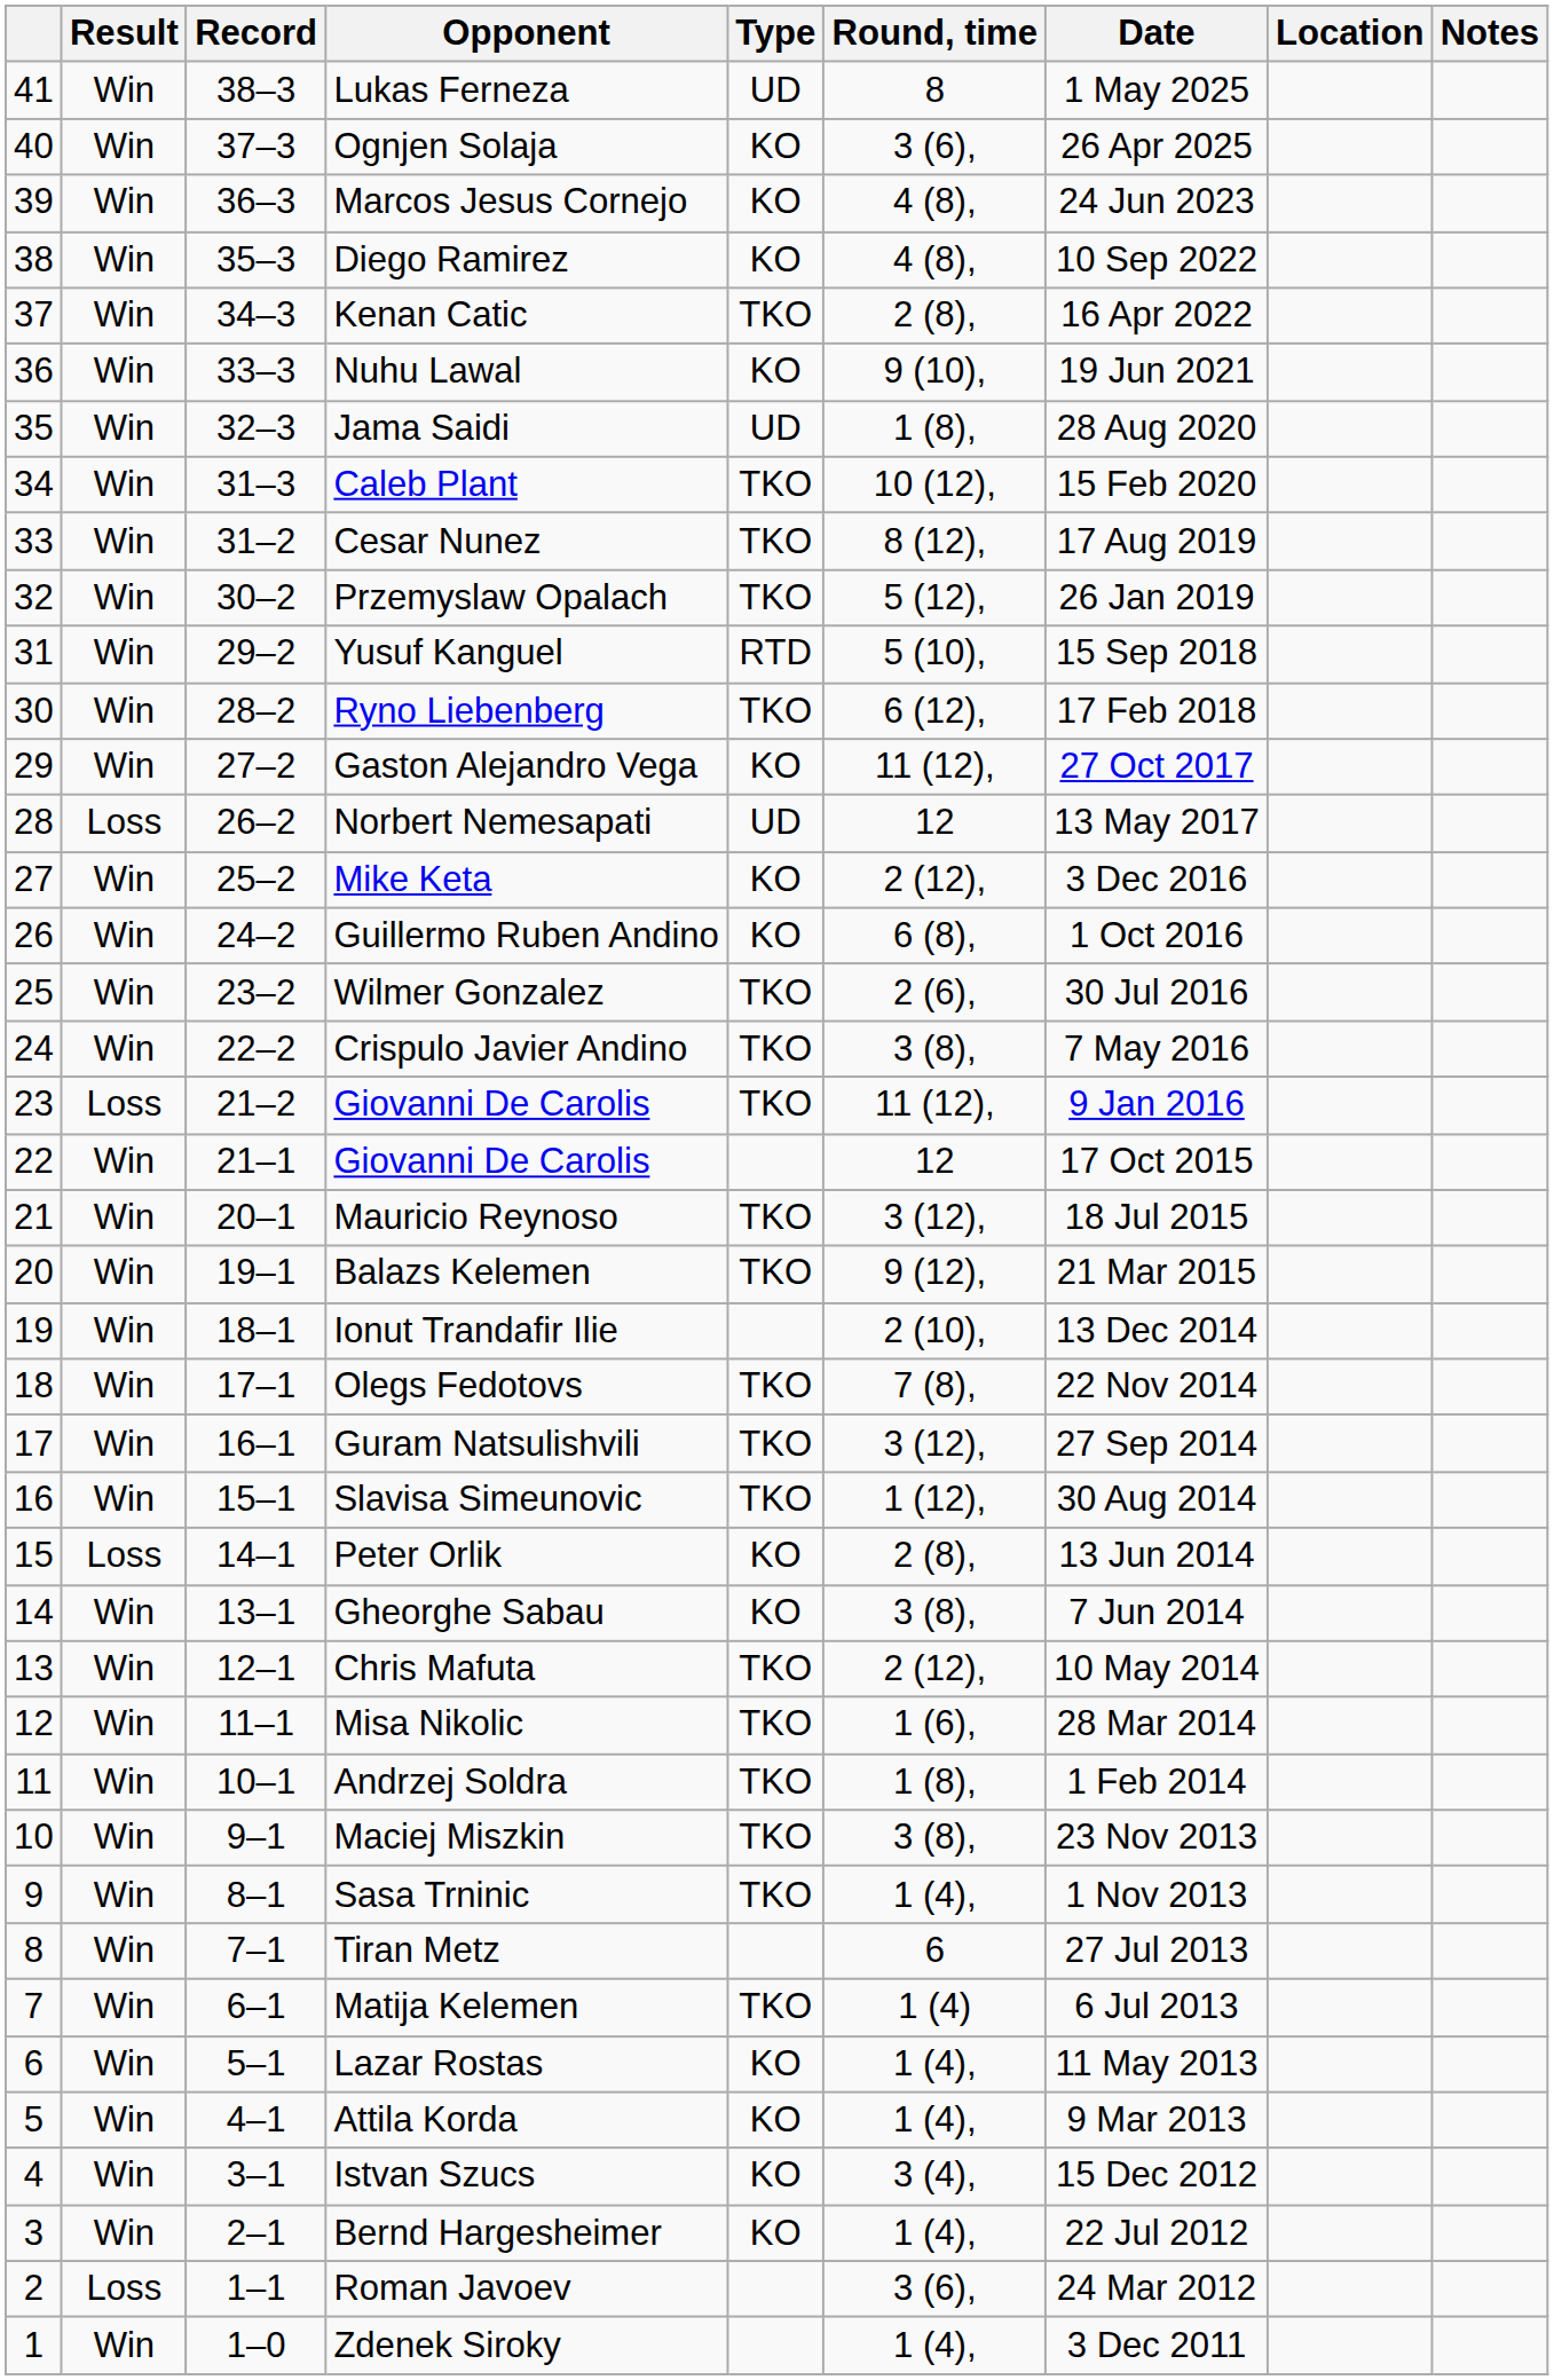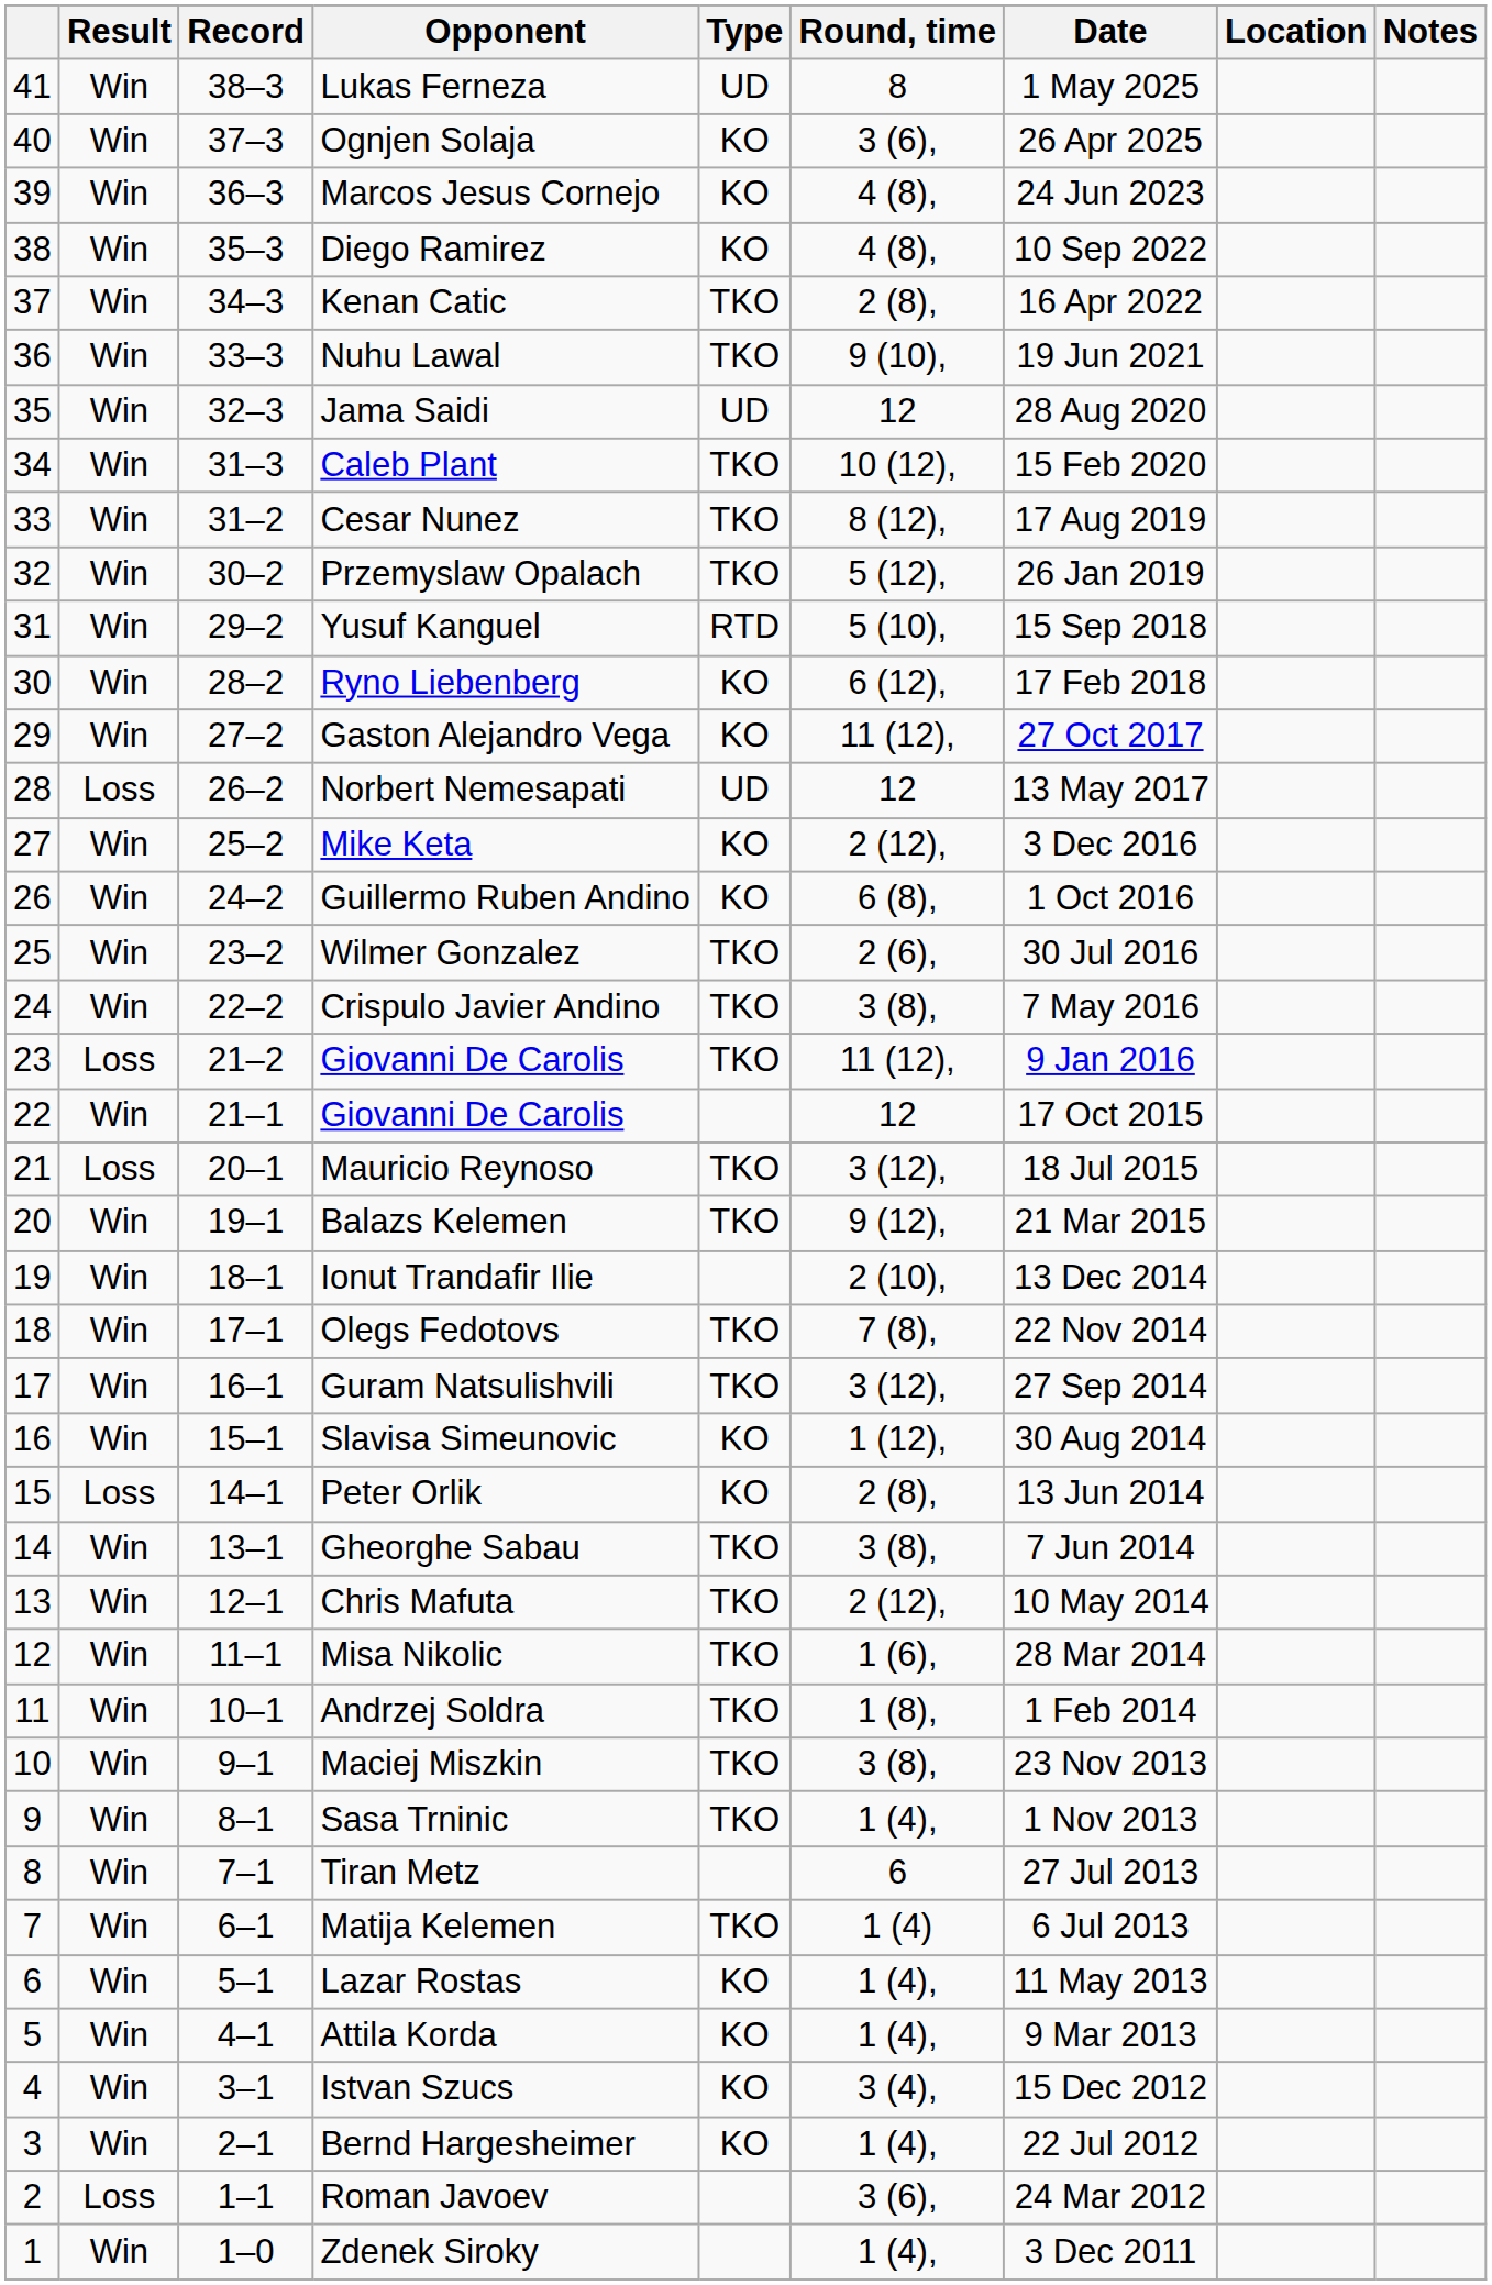Nuhu Lawal | Type: KO -> TKO
Jama Saidi | Round, time: 1 (8), -> 12
Ryno Liebenberg | Type: TKO -> KO
Mauricio Reynoso | Result: Win -> Loss
Slavisa Simeunovic | Type: TKO -> KO
Gheorghe Sabau | Type: KO -> TKO
